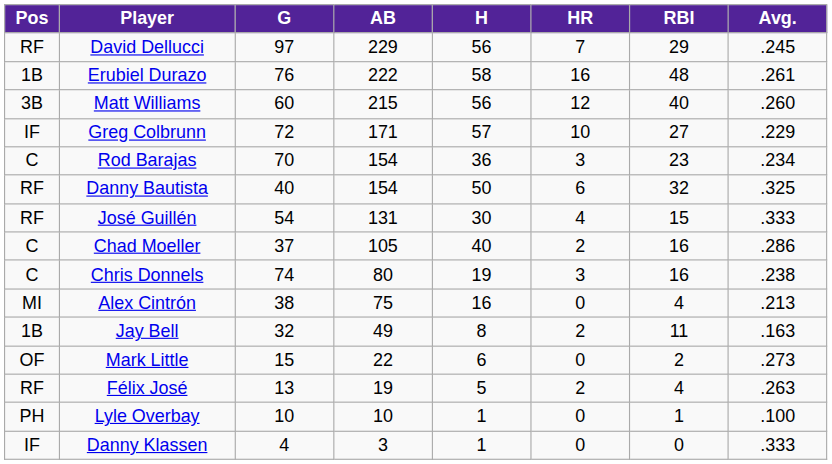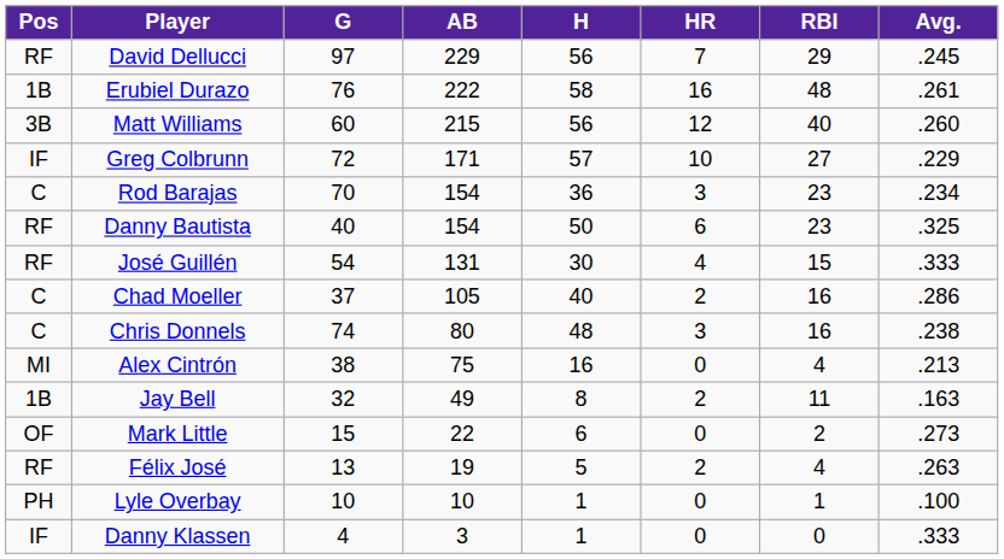Danny Bautista | RBI: 32 -> 23
Chris Donnels | H: 19 -> 48
